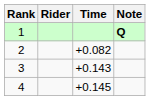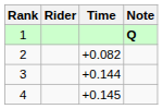3 | Time: +0.143 -> +0.144
